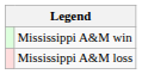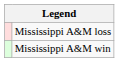rows swapped: Mississippi A&M win <-> Mississippi A&M loss
